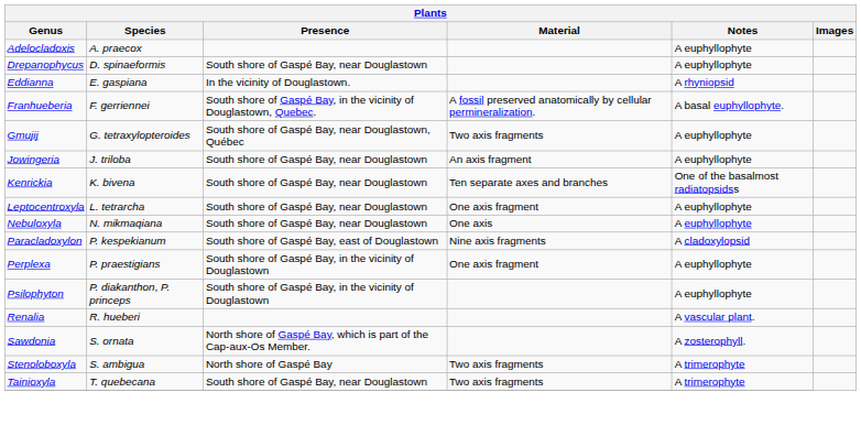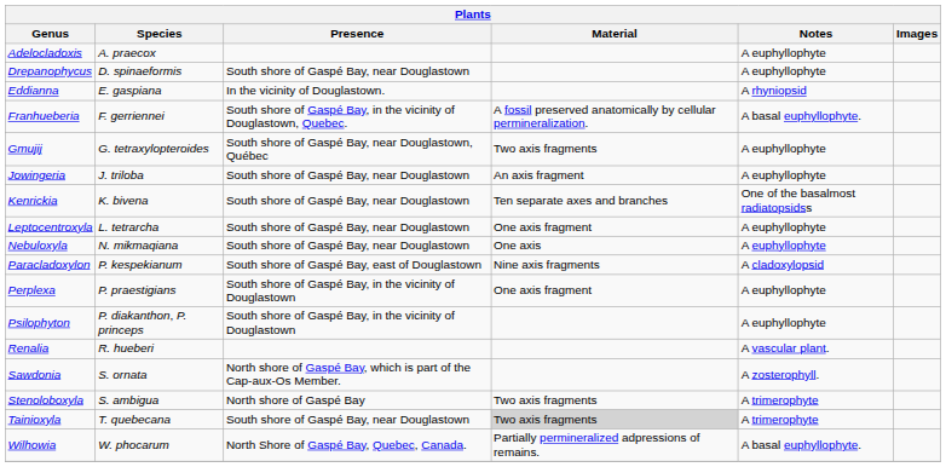Tainioxyla | Material: no background -> lightgrey background
+ row: Wilhowia | W. phocarum | North Shore of Gaspé Bay, Quebec, Canada. | Partially permineralized adpressions of remains. | A basal euphyllophyte.
